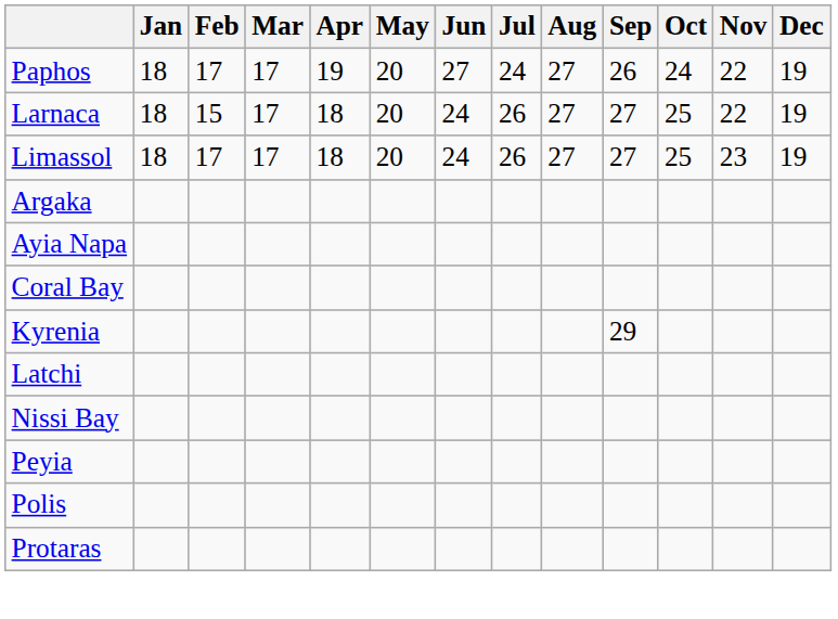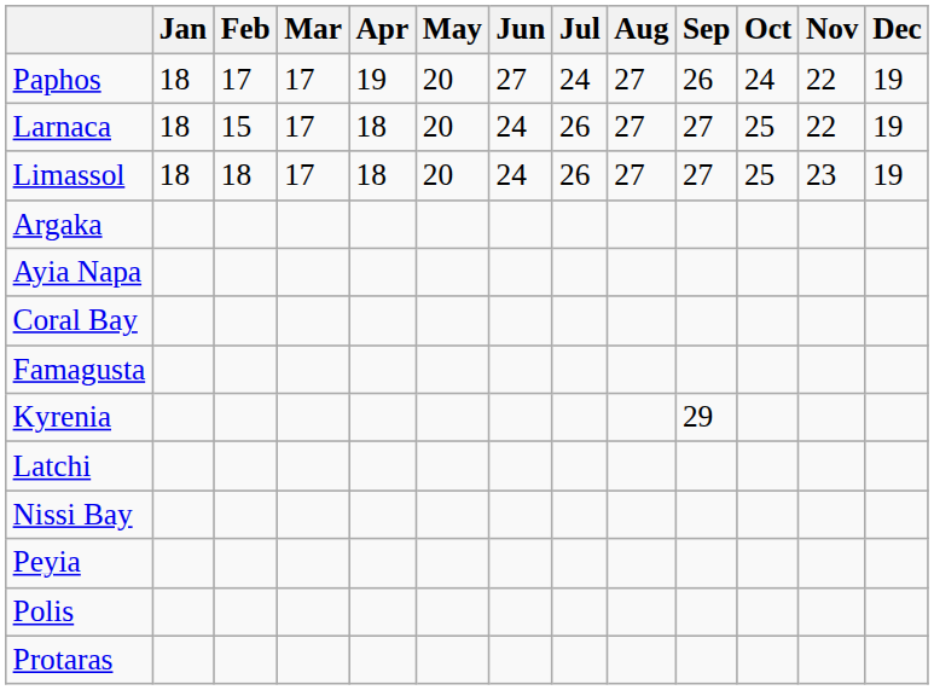Limassol | Feb: 17 -> 18
+ row: Famagusta
